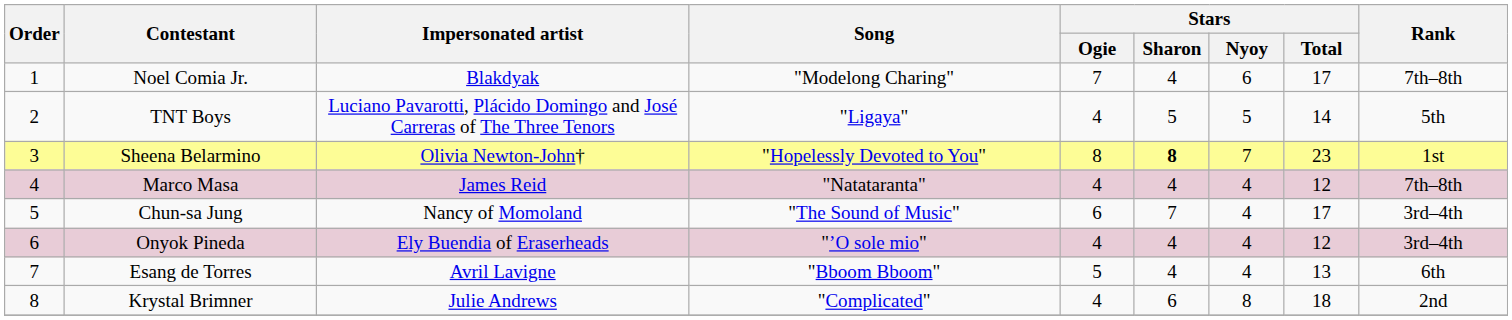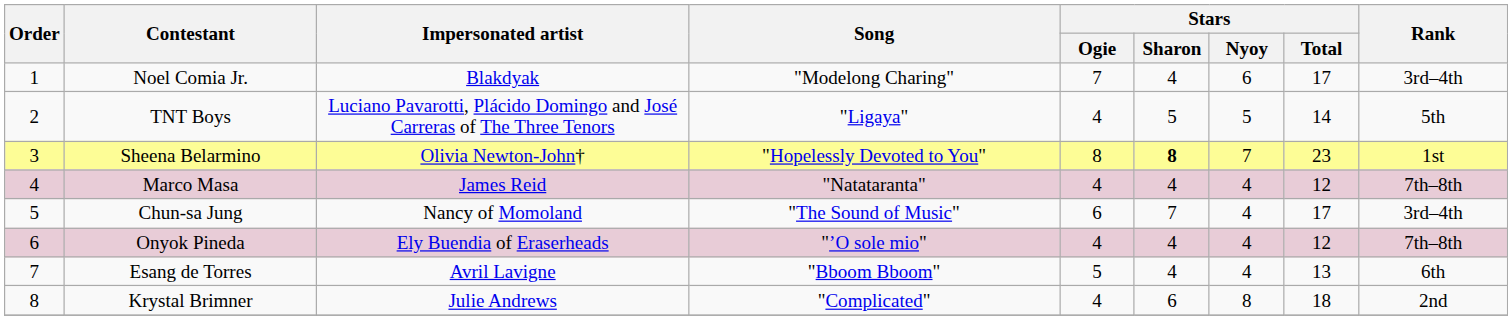Noel Comia Jr. | Rank: 7th–8th -> 3rd–4th
Onyok Pineda | Rank: 3rd–4th -> 7th–8th
